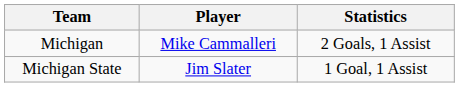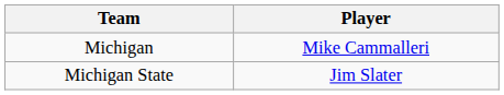- column: Statistics | 2 Goals, 1 Assist | 1 Goal, 1 Assist
